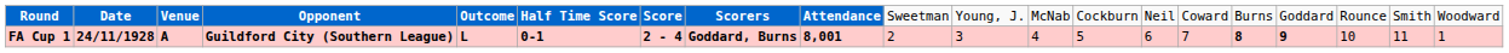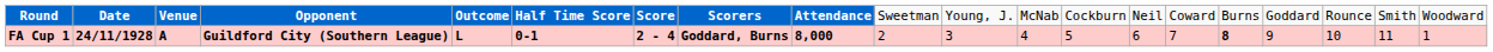FA Cup 1 | column 9: 8,001 -> 8,000
FA Cup 1 | column 17: bold -> normal
